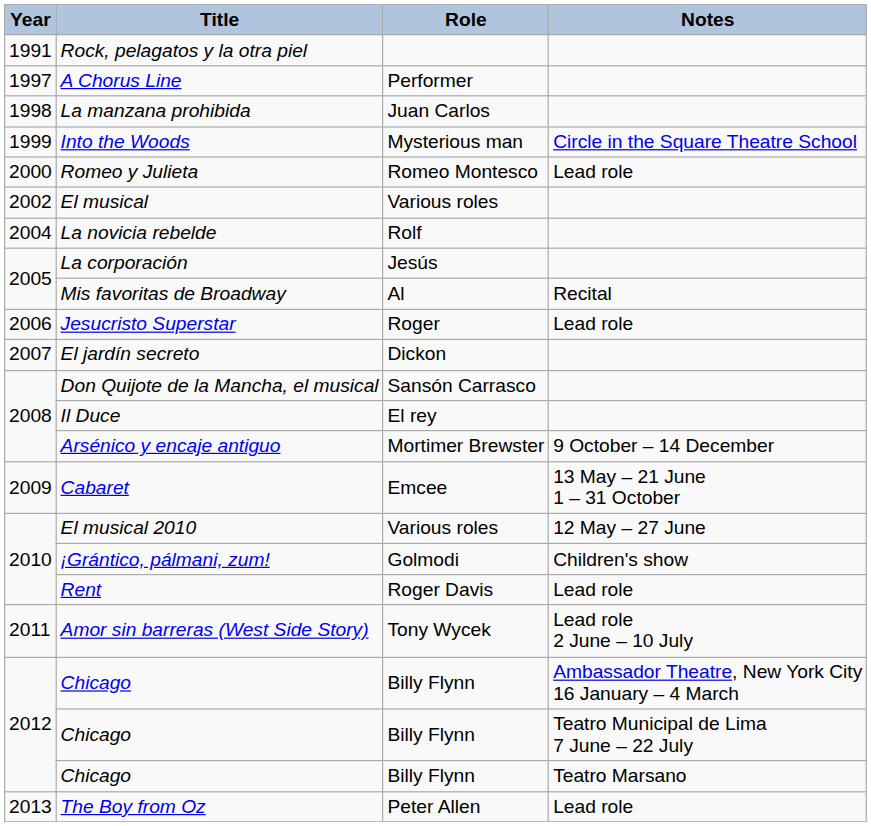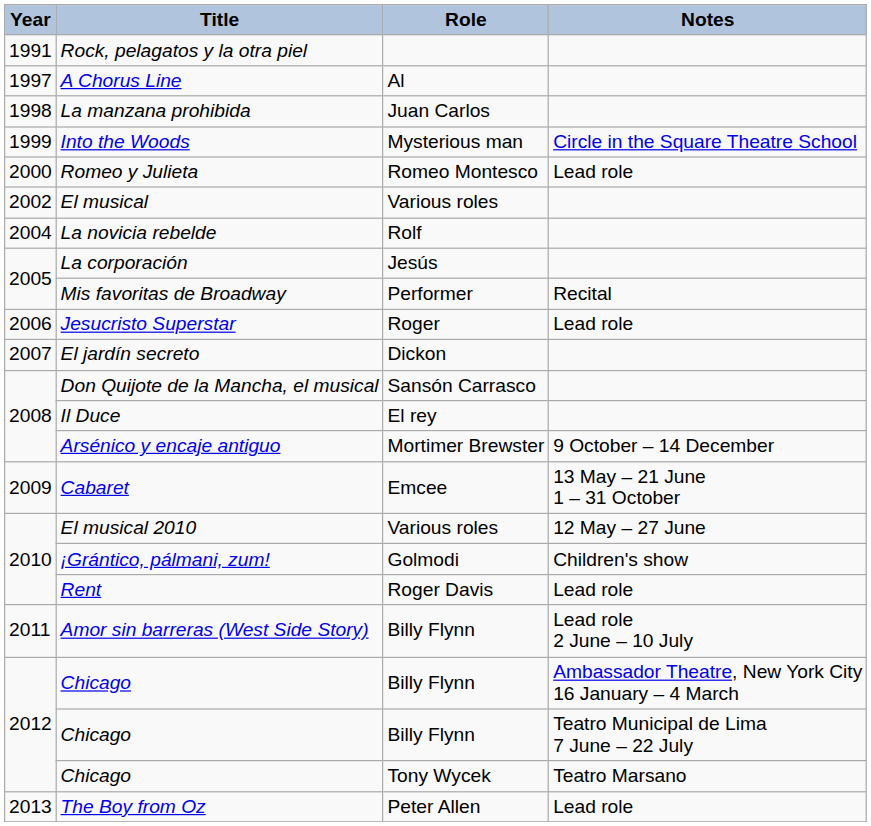A Chorus Line | Role: Performer -> Al
Mis favoritas de Broadway | Role: Al -> Performer
Amor sin barreras (West Side Story) | Role: Tony Wycek -> Billy Flynn
Chicago / Teatro Marsano | Role: Billy Flynn -> Tony Wycek
